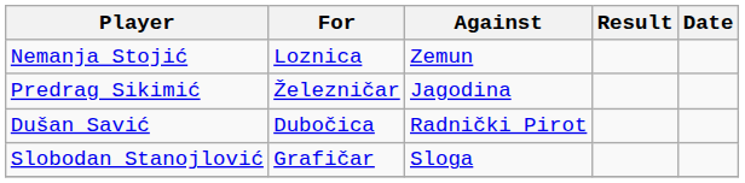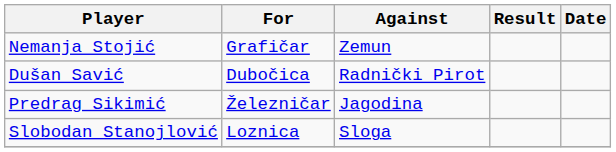Nemanja Stojić | For: Loznica -> Grafičar
rows swapped: Dušan Savić <-> Predrag Sikimić
Slobodan Stanojlović | For: Grafičar -> Loznica
